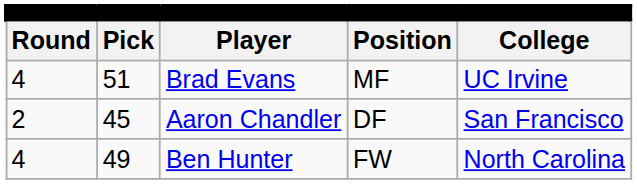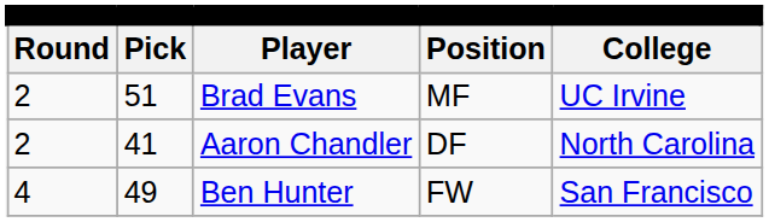Brad Evans | column 1: 4 -> 2
Aaron Chandler | column 2: 45 -> 41
Aaron Chandler | column 5: San Francisco -> North Carolina
Ben Hunter | column 5: North Carolina -> San Francisco
